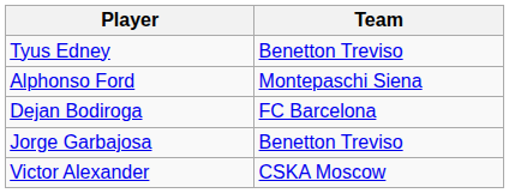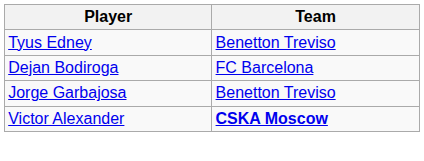- row: Alphonso Ford | Montepaschi Siena
Victor Alexander | Team: normal -> bold
